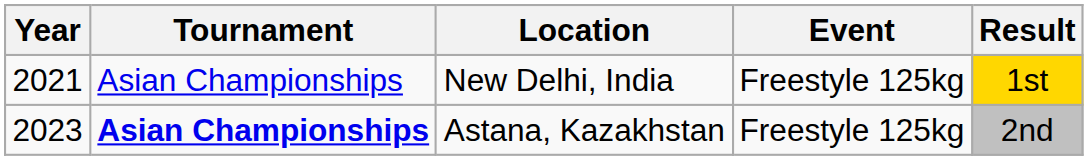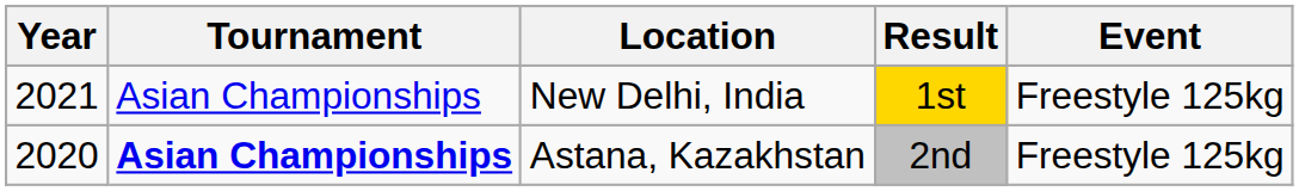columns swapped: Result <-> Event
Astana, Kazakhstan | Year: 2023 -> 2020
